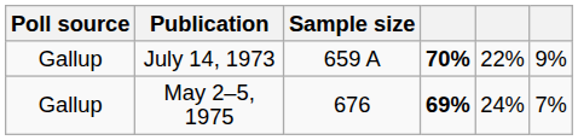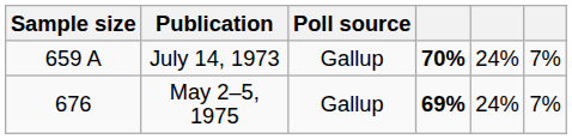columns swapped: Poll source <-> Sample size
July 14, 1973 | column 5: 22% -> 24%
July 14, 1973 | column 6: 9% -> 7%
